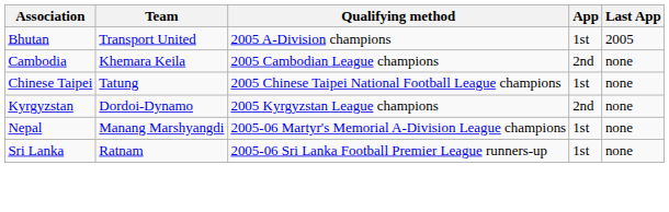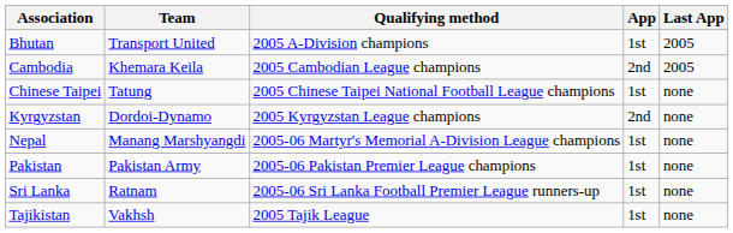Cambodia | Last App: none -> 2005
+ row: Pakistan | Pakistan Army | 2005-06 Pakistan Premier League champions | 1st | none
+ row: Tajikistan | Vakhsh | 2005 Tajik League | 1st | none
